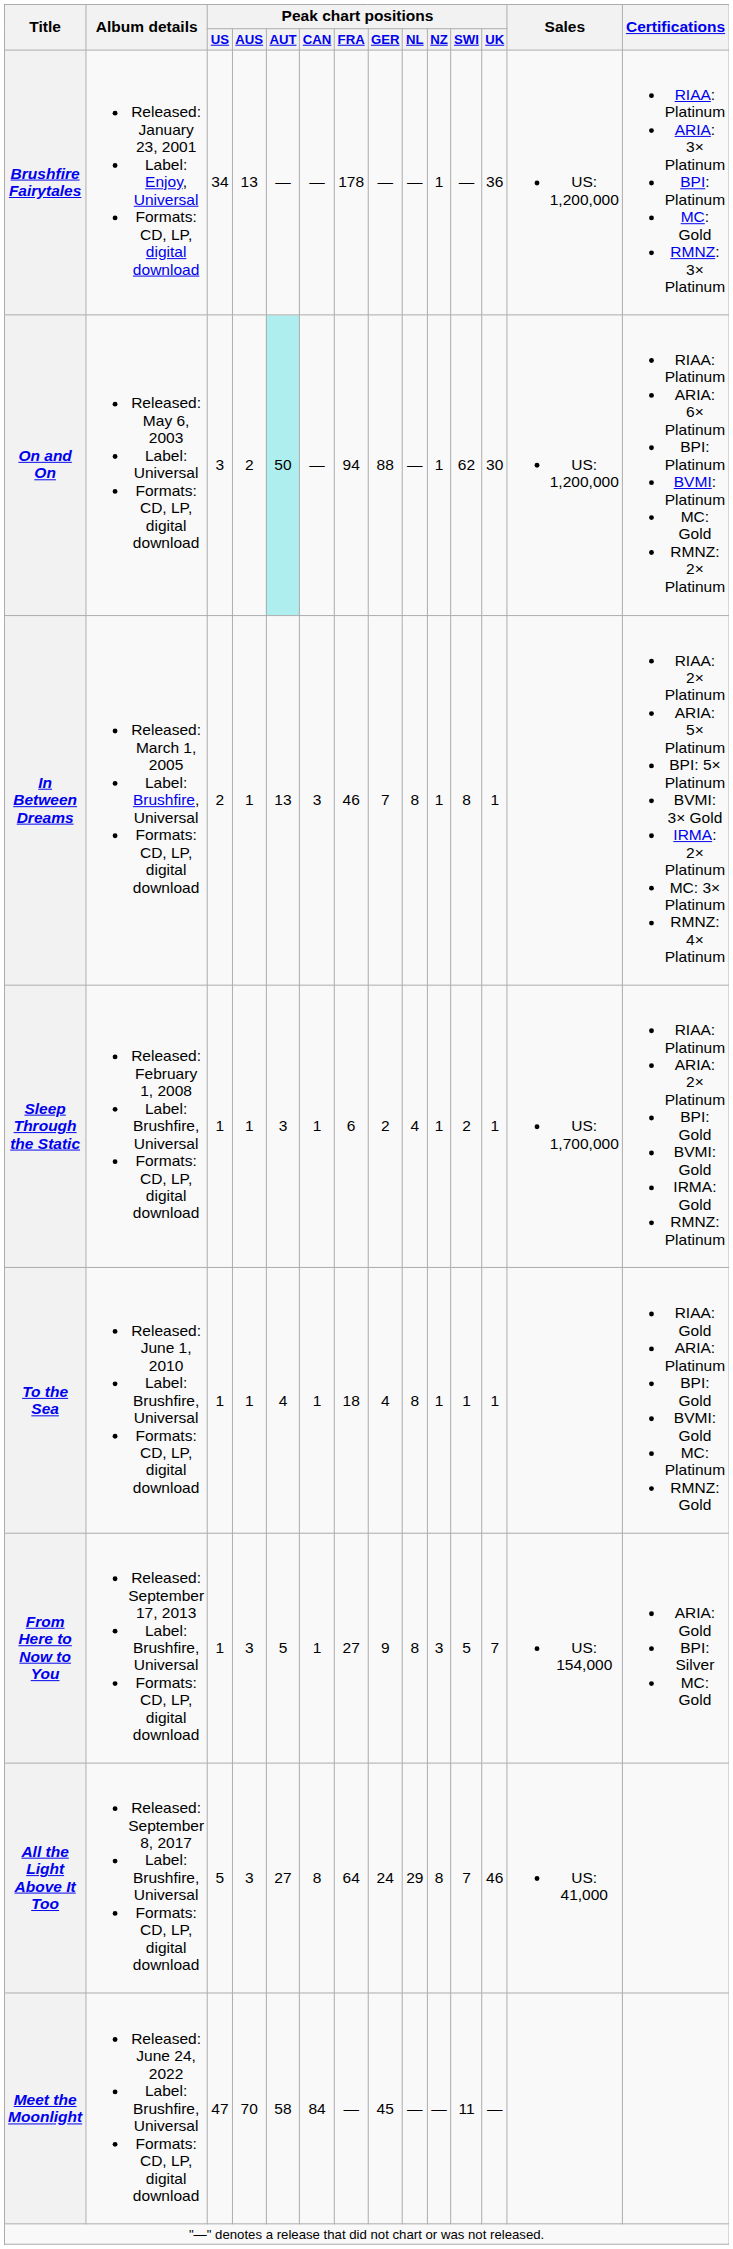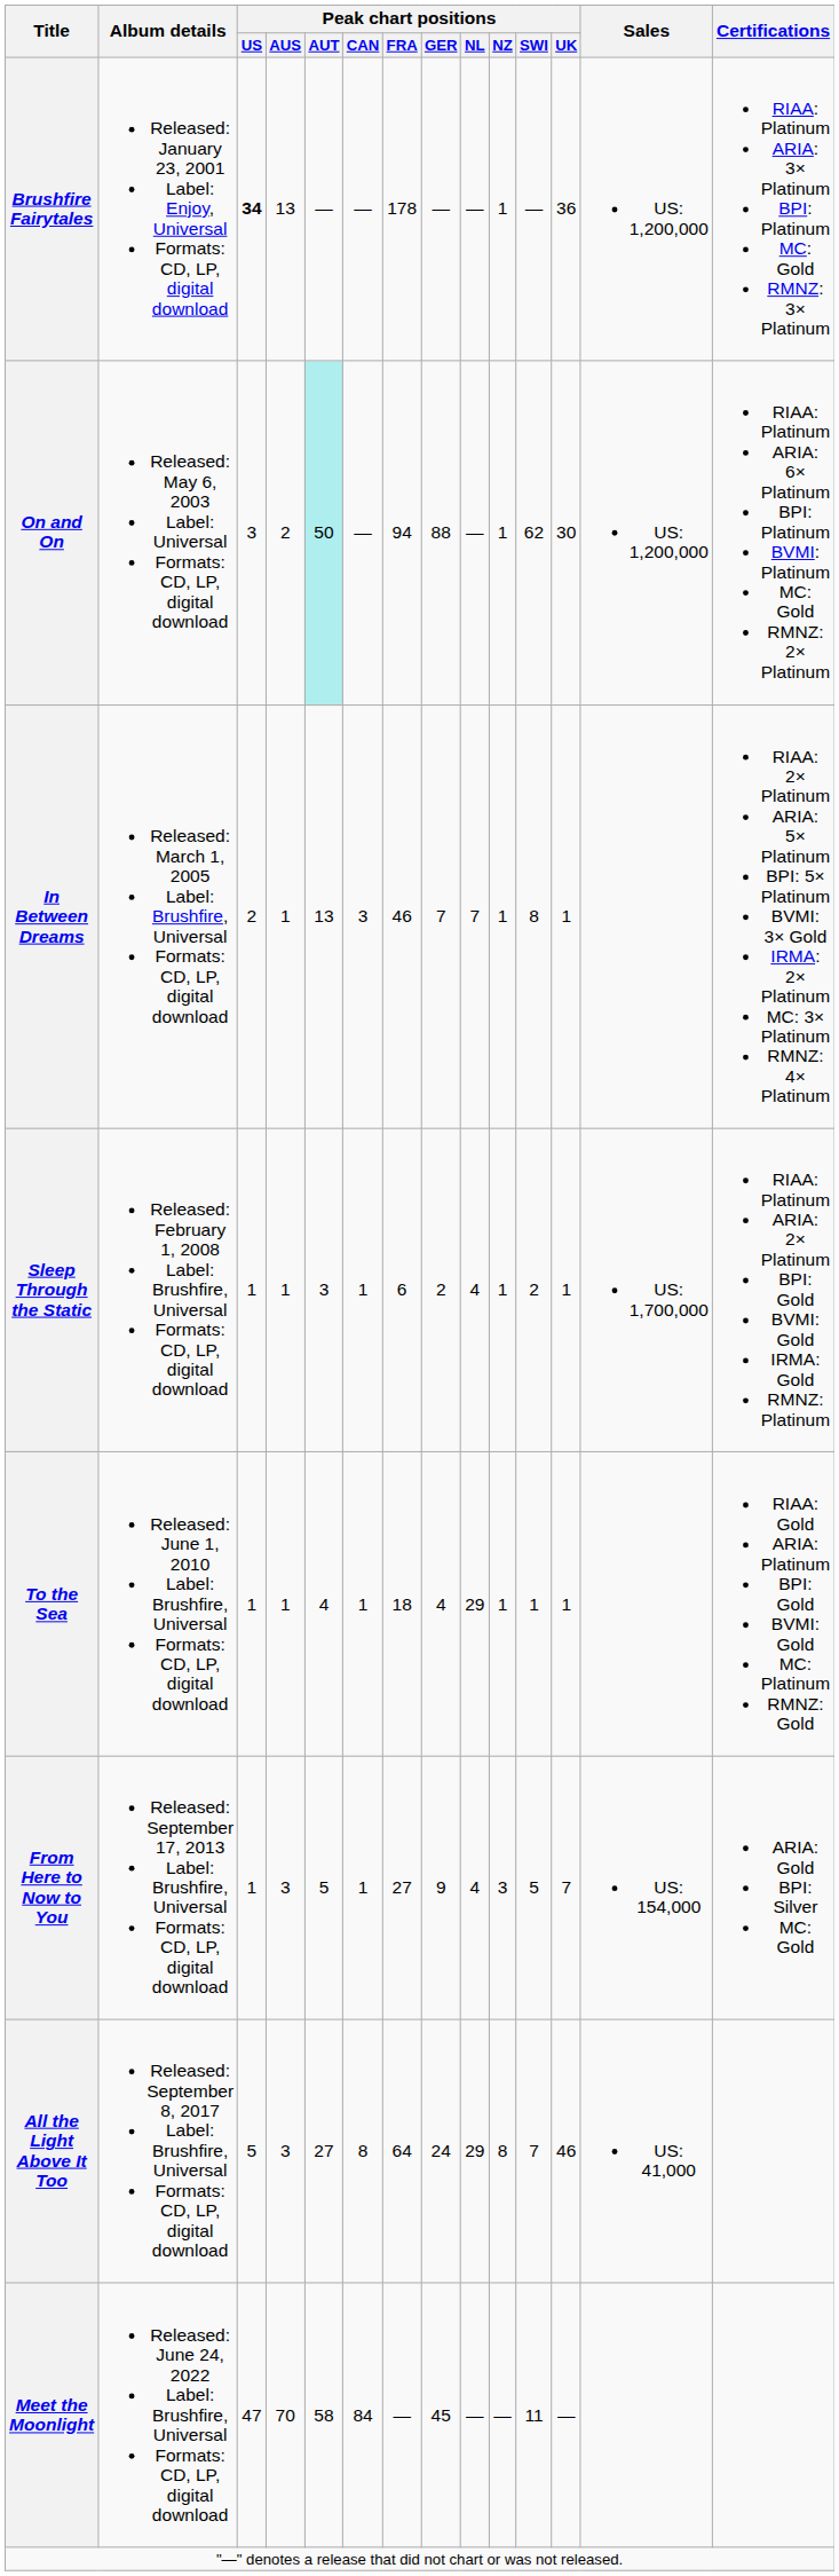Brushfire Fairytales | Peak chart positions / US: normal -> bold
In Between Dreams | Peak chart positions / NL: 8 -> 7
To the Sea | Peak chart positions / NL: 8 -> 29
From Here to Now to You | Peak chart positions / NL: 8 -> 4
